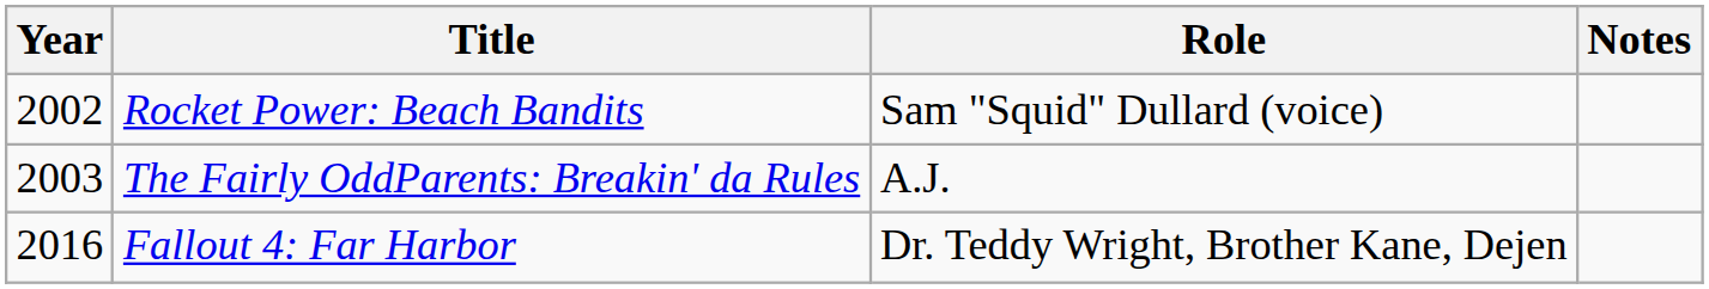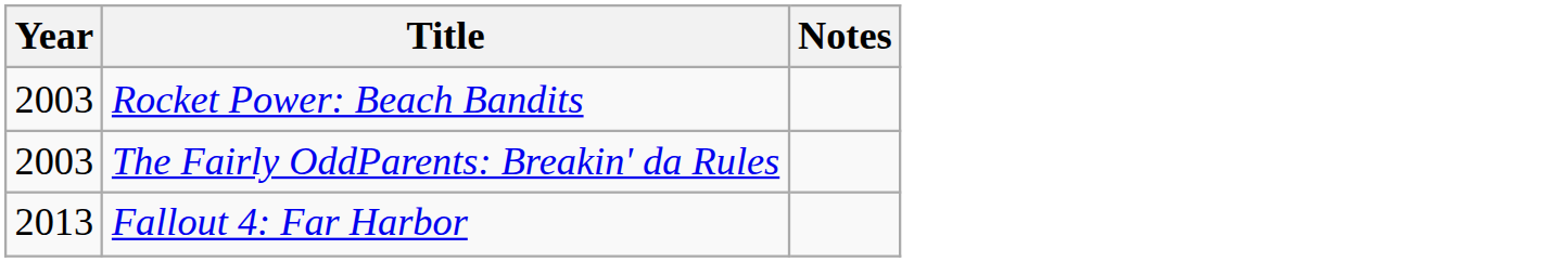- column: Role | Sam "Squid" Dullard (voice) | A.J. | Dr. Teddy Wright, Brother Kane, Dejen
Rocket Power: Beach Bandits | Year: 2002 -> 2003
Fallout 4: Far Harbor | Year: 2016 -> 2013
